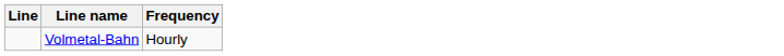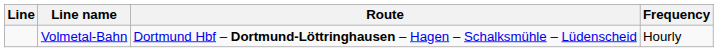+ column: Route | Dortmund Hbf – Dortmund-Löttringhausen – Hagen – Schalksmühle – Lüdenscheid
